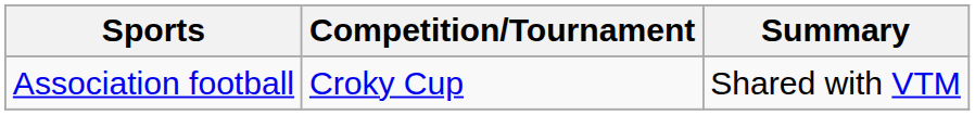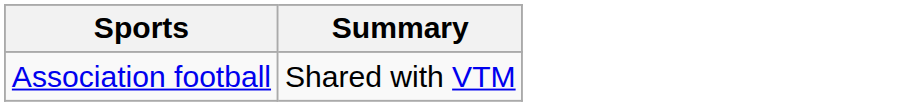- column: Competition/Tournament | Croky Cup
